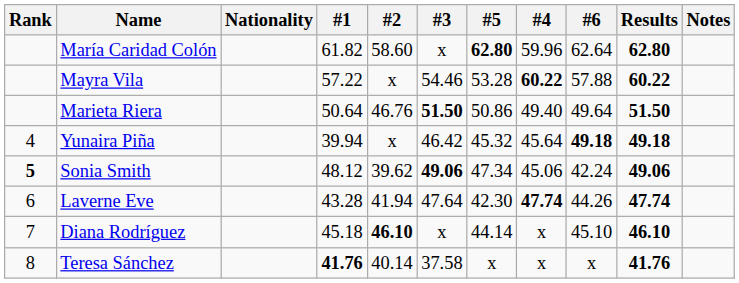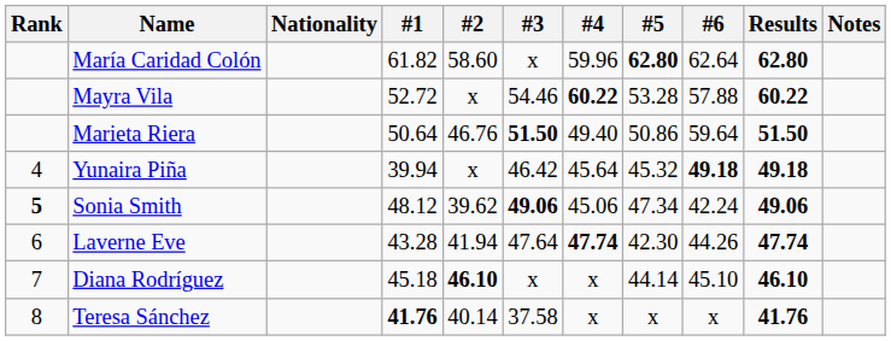columns swapped: #4 <-> #5
Mayra Vila | #1: 57.22 -> 52.72
Marieta Riera | #6: 49.64 -> 59.64
